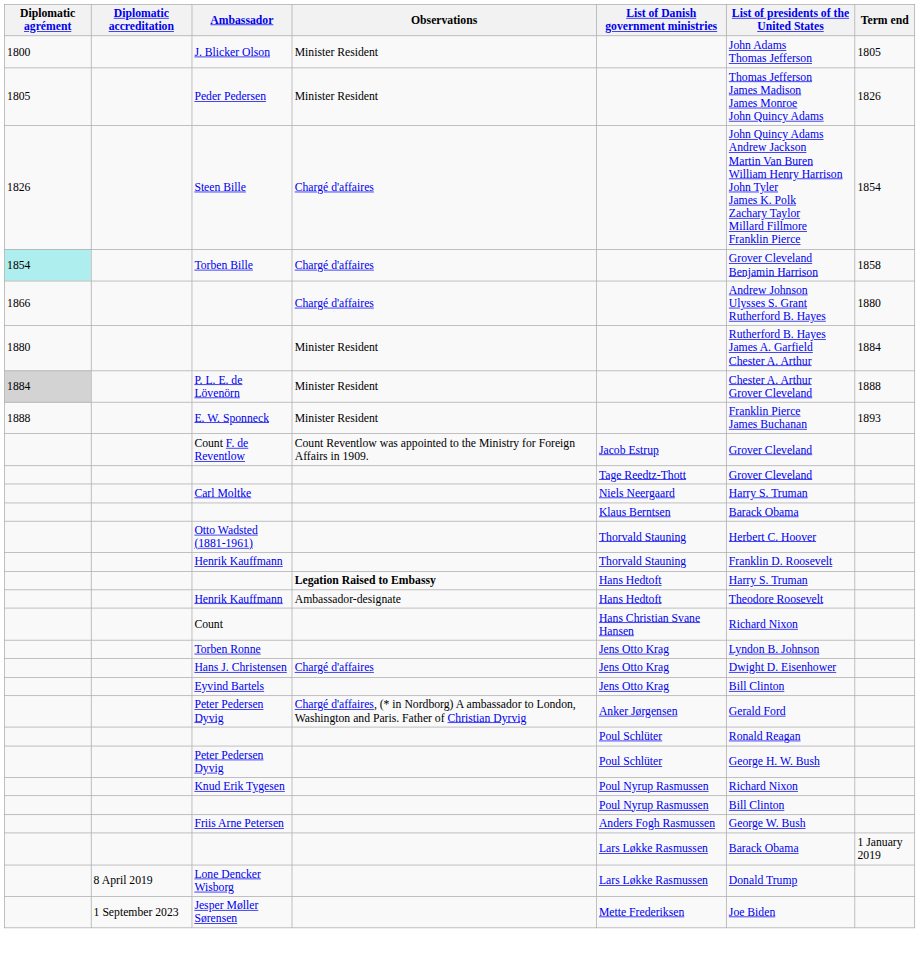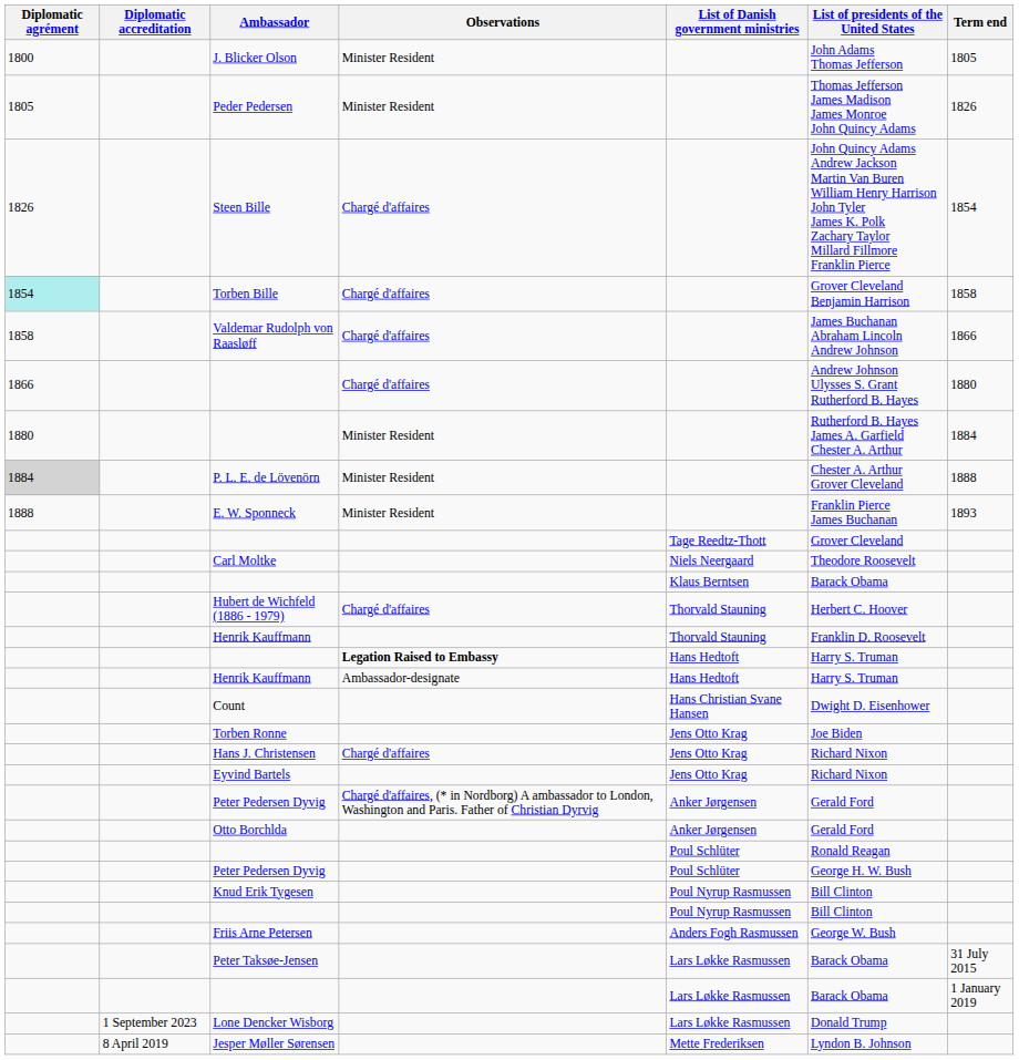+ row: 1858 | Valdemar Rudolph von Raasløff | Chargé d'affaires | James Buchanan Abraham Lincoln Andrew Johnson | 1866
- row: Count F. de Reventlow | Count Reventlow was appointed to the Ministry for Foreign Affairs in 1909. | Jacob Estrup | Grover Cleveland
Carl Moltke | List of presidents of the United States: Harry S. Truman -> Theodore Roosevelt
+ row: Hubert de Wichfeld (1886 - 1979) | Chargé d'affaires | Thorvald Stauning | Herbert C. Hoover
- row: Otto Wadsted (1881-1961) | Thorvald Stauning | Herbert C. Hoover
Henrik Kauffmann / Ambassador-designate | List of presidents of the United States: Theodore Roosevelt -> Harry S. Truman
Count | List of presidents of the United States: Richard Nixon -> Dwight D. Eisenhower
Torben Ronne | List of presidents of the United States: Lyndon B. Johnson -> Joe Biden
Hans J. Christensen | List of presidents of the United States: Dwight D. Eisenhower -> Richard Nixon
Eyvind Bartels | List of presidents of the United States: Bill Clinton -> Richard Nixon
+ row: Otto Borchlda | Anker Jørgensen | Gerald Ford
Knud Erik Tygesen | List of presidents of the United States: Richard Nixon -> Bill Clinton
+ row: Peter Taksøe-Jensen | Lars Løkke Rasmussen | Barack Obama | 31 July 2015
Lone Dencker Wisborg | Diplomatic accreditation: 8 April 2019 -> 1 September 2023
Jesper Møller Sørensen | Diplomatic accreditation: 1 September 2023 -> 8 April 2019
Jesper Møller Sørensen | List of presidents of the United States: Joe Biden -> Lyndon B. Johnson
